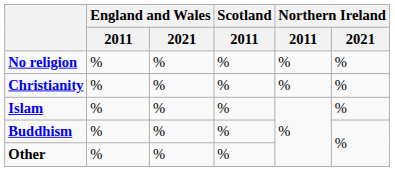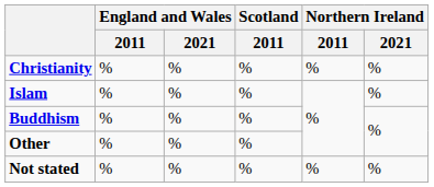- row: No religion | % | % | % | % | %
+ row: Not stated | % | % | % | % | %
